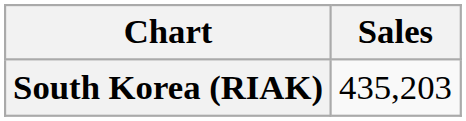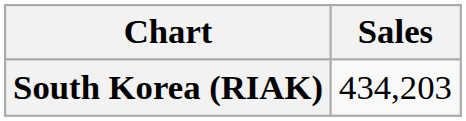South Korea (RIAK) | Sales: 435,203 -> 434,203
